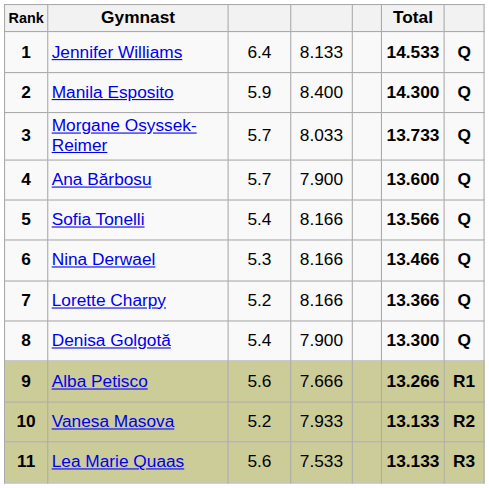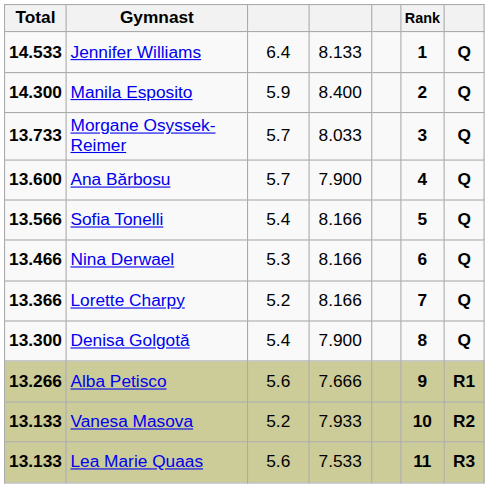columns swapped: Rank <-> Total
